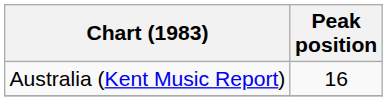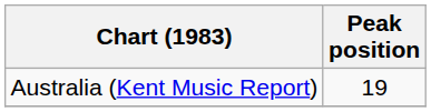Australia (Kent Music Report) | Peak position: 16 -> 19
